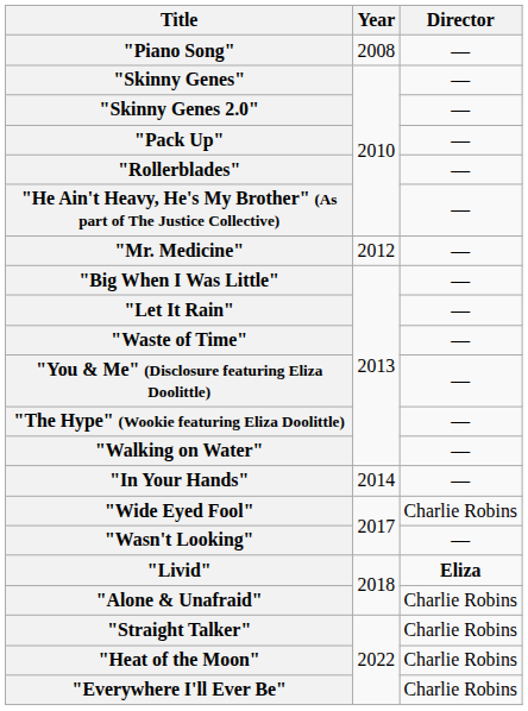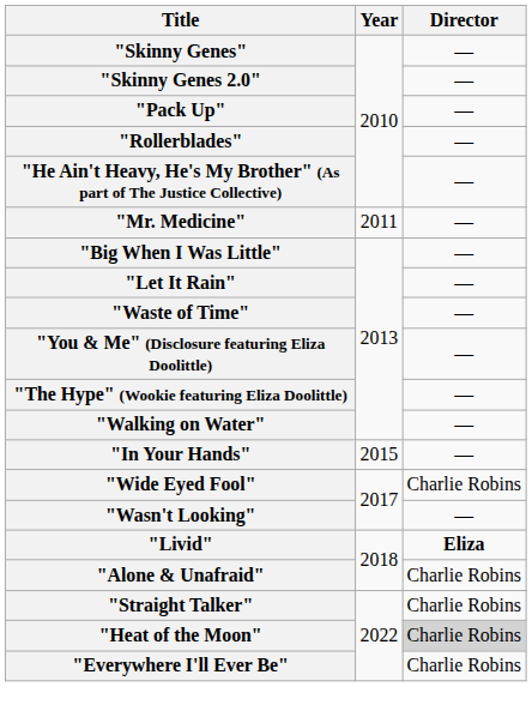- row: "Piano Song" | 2008 | —
"Mr. Medicine" | Year: 2012 -> 2011
"In Your Hands" | Year: 2014 -> 2015
"Heat of the Moon" | Director: no background -> lightgrey background
